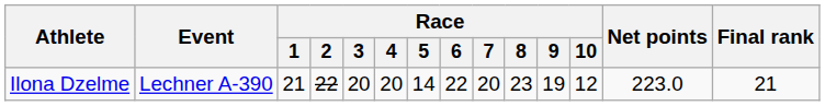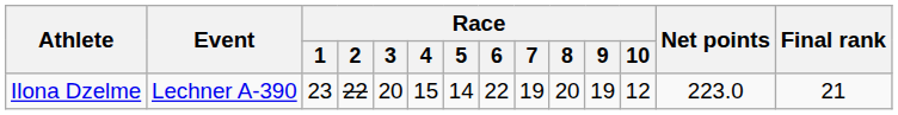Ilona Dzelme | Race / 1: 21 -> 23
Ilona Dzelme | Race / 4: 20 -> 15
Ilona Dzelme | Race / 7: 20 -> 19
Ilona Dzelme | Race / 8: 23 -> 20
